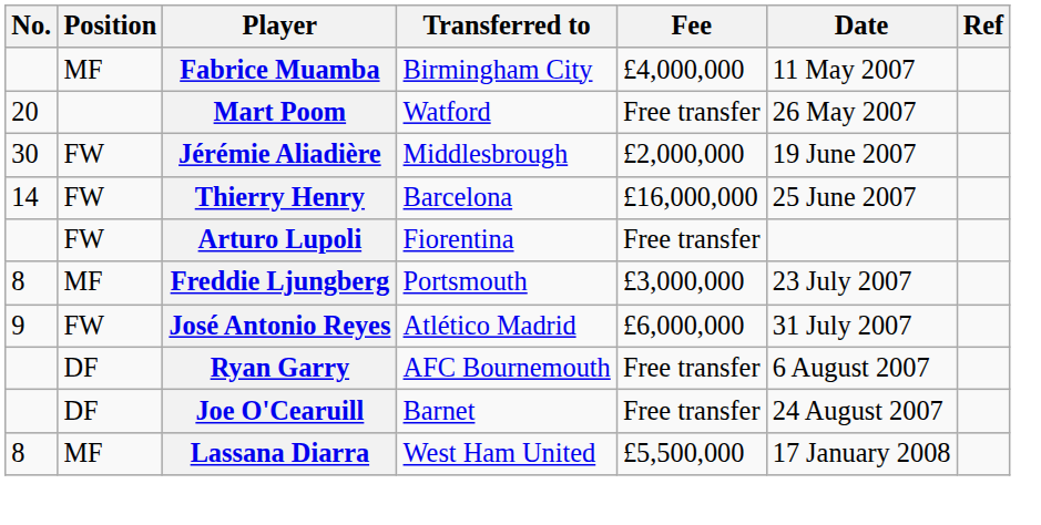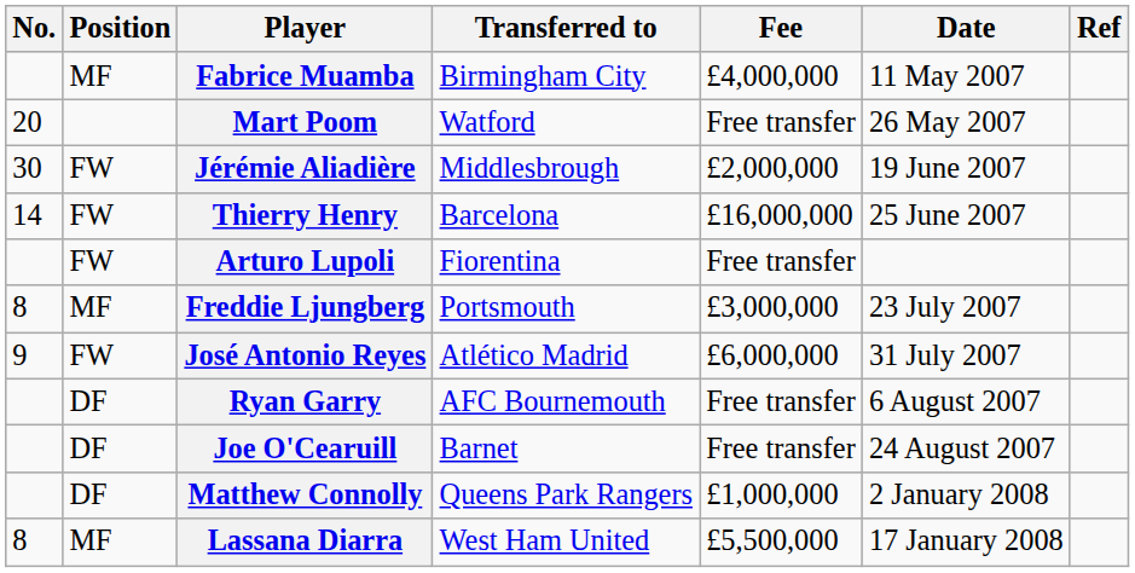+ row: DF | Matthew Connolly | Queens Park Rangers | £1,000,000 | 2 January 2008
